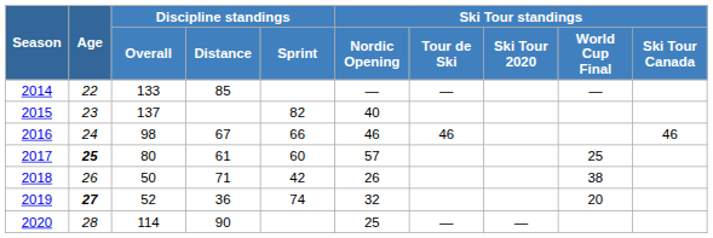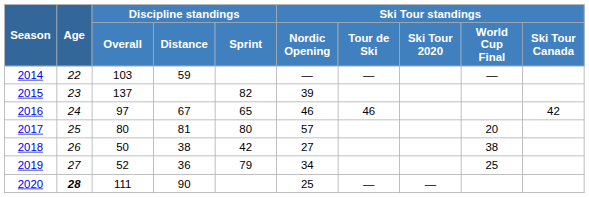2014 | Discipline standings / Overall: 133 -> 103
2014 | Discipline standings / Distance: 85 -> 59
2015 | Ski Tour standings / Nordic Opening: 40 -> 39
2016 | Discipline standings / Overall: 98 -> 97
2016 | Discipline standings / Sprint: 66 -> 65
2016 | Ski Tour standings / Ski Tour Canada: 46 -> 42
2017 | Age: bold -> normal
2017 | Discipline standings / Distance: 61 -> 81
2017 | Discipline standings / Sprint: 60 -> 80
2017 | Ski Tour standings / World Cup Final: 25 -> 20
2018 | Discipline standings / Distance: 71 -> 38
2018 | Ski Tour standings / Nordic Opening: 26 -> 27
2019 | Age: bold -> normal
2019 | Discipline standings / Sprint: 74 -> 79
2019 | Ski Tour standings / Nordic Opening: 32 -> 34
2019 | Ski Tour standings / World Cup Final: 20 -> 25
2020 | Age: normal -> bold
2020 | Discipline standings / Overall: 114 -> 111
